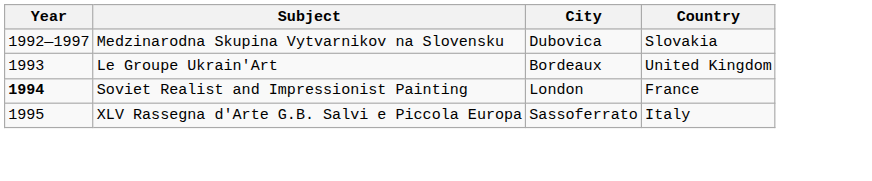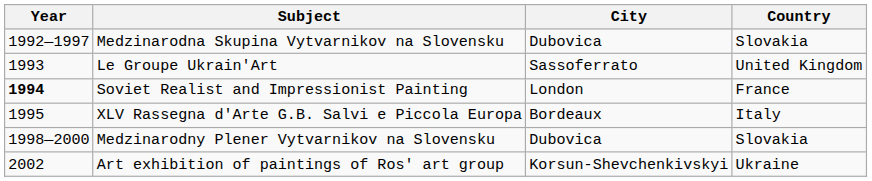Le Groupe Ukrain'Art | City: Bordeaux -> Sassoferrato
XLV Rassegna d'Arte G.B. Salvi e Piccola Europa | City: Sassoferrato -> Bordeaux
+ row: 1998—2000 | Medzinarodny Plener Vytvarnikov na Slovensku | Dubovica | Slovakia
+ row: 2002 | Art exhibition of paintings of Ros' art group | Korsun-Shevchenkivskyi | Ukraine
